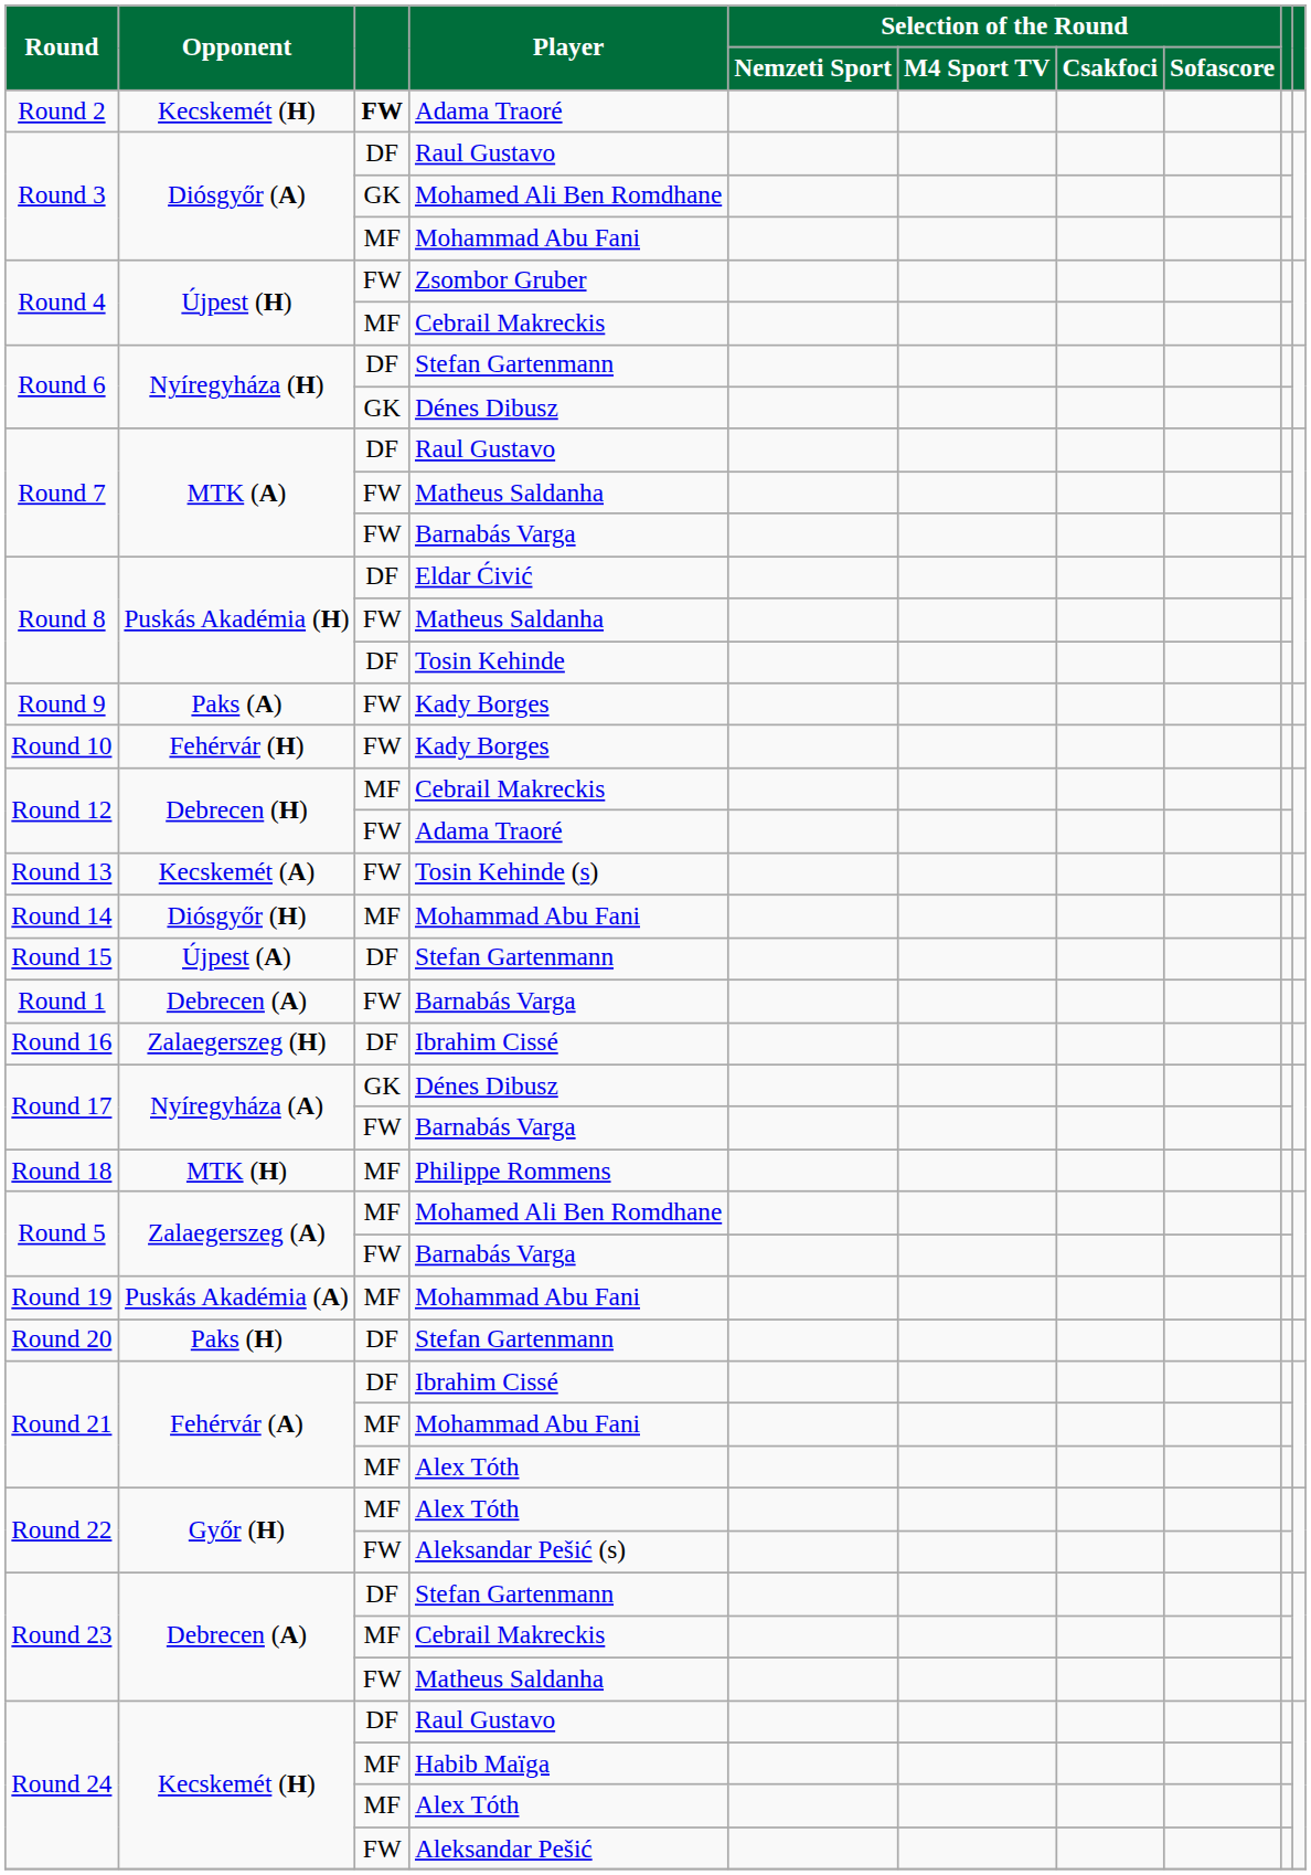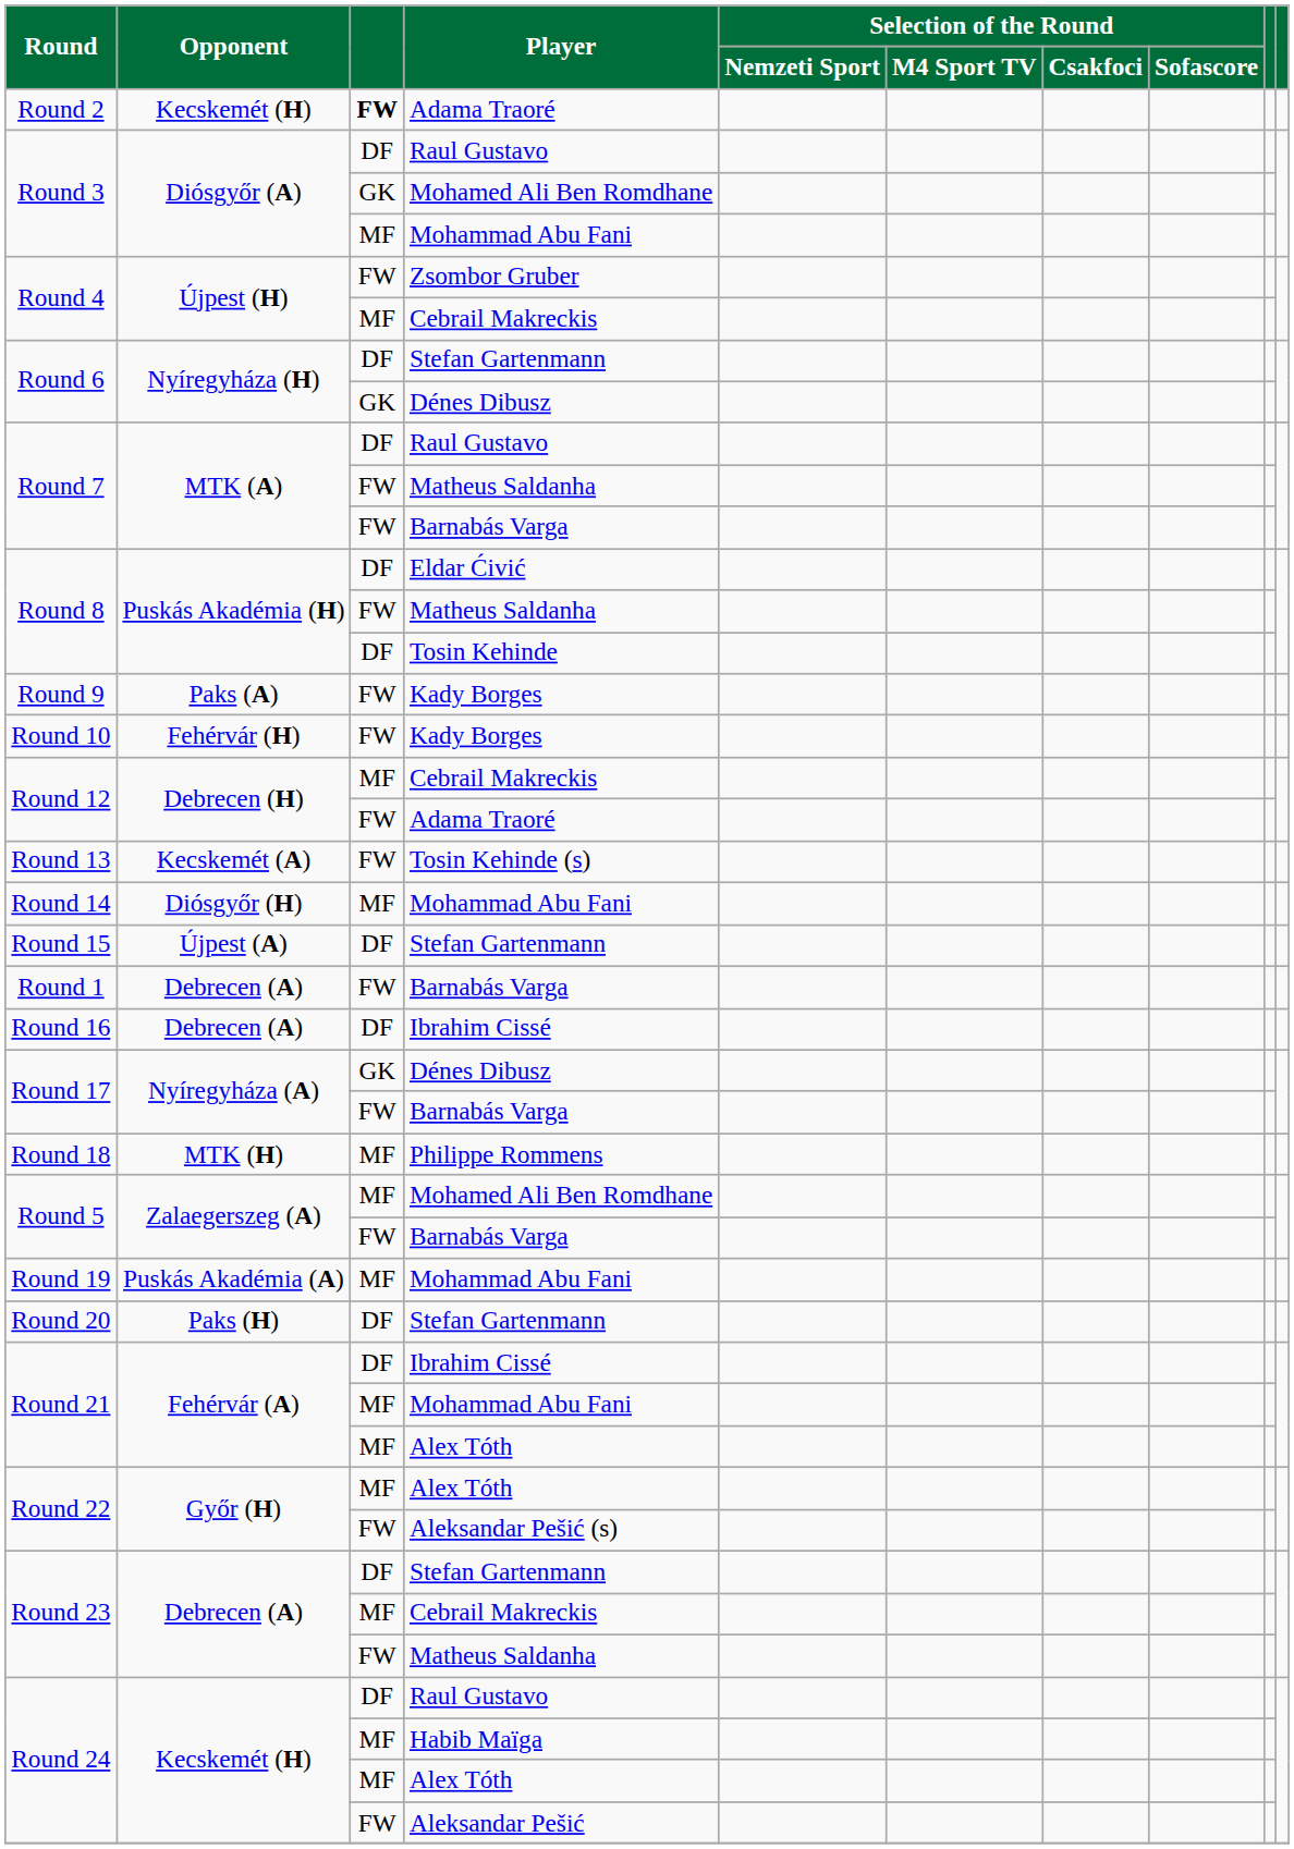Round 16 | Opponent: Zalaegerszeg (H) -> Debrecen (A)
